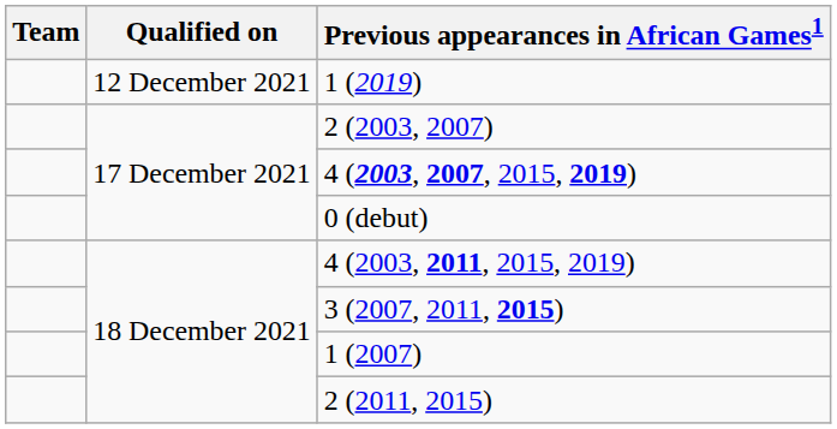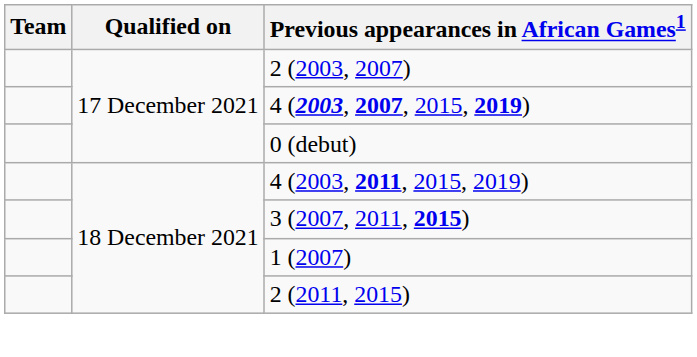- row: 12 December 2021 | 1 (2019)
